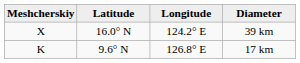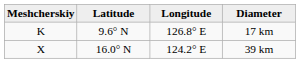rows swapped: 17 km <-> 39 km
